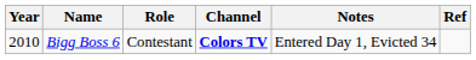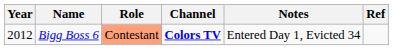Bigg Boss 6 | Year: 2010 -> 2012
Bigg Boss 6 | Role: no background -> lightsalmon background
